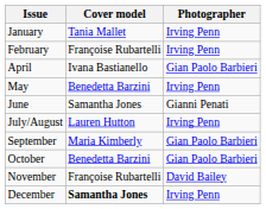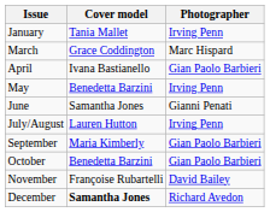- row: February | Françoise Rubartelli | Irving Penn
+ row: March | Grace Coddington | Marc Hispard
December | Photographer: Irving Penn -> Richard Avedon
